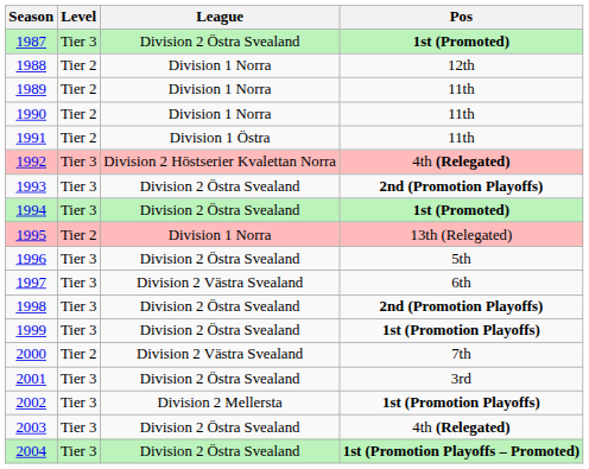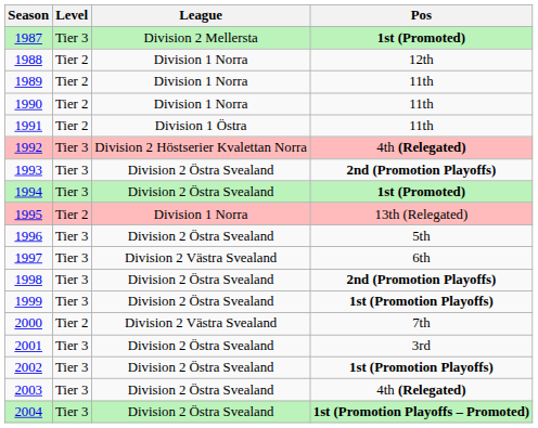1987 | League: Division 2 Östra Svealand -> Division 2 Mellersta
2002 | League: Division 2 Mellersta -> Division 2 Östra Svealand
